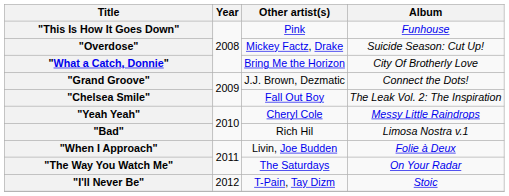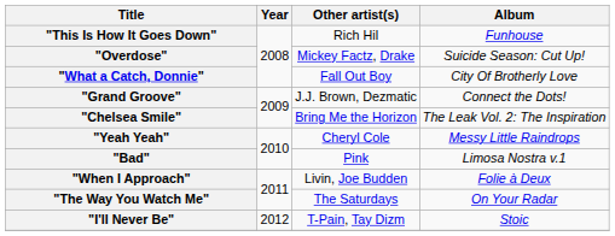"This Is How It Goes Down" | Other artist(s): Pink -> Rich Hil
"What a Catch, Donnie" | Other artist(s): Bring Me the Horizon -> Fall Out Boy
"Chelsea Smile" | Other artist(s): Fall Out Boy -> Bring Me the Horizon
"Bad" | Other artist(s): Rich Hil -> Pink
